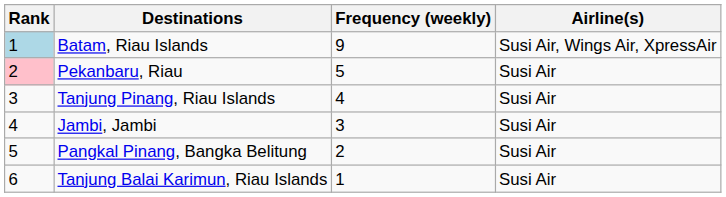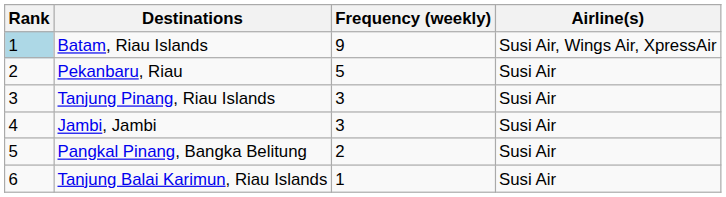Pekanbaru, Riau | Rank: pink background -> no background
Tanjung Pinang, Riau Islands | Frequency (weekly): 4 -> 3
